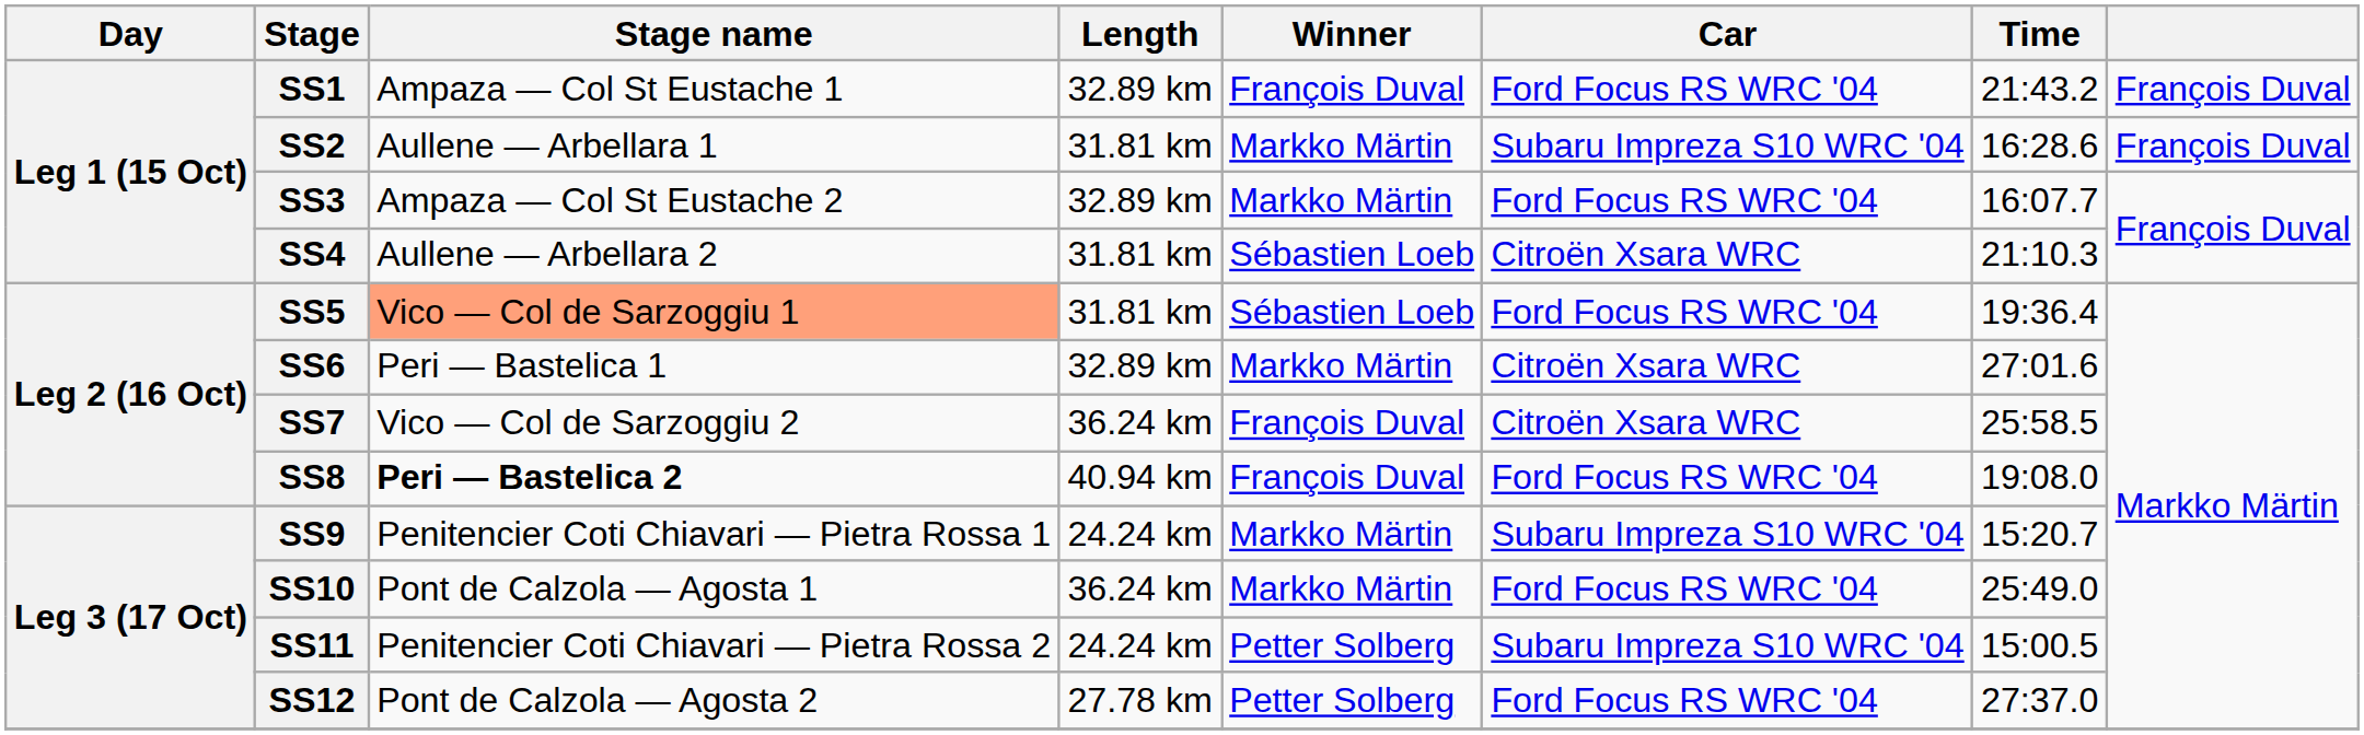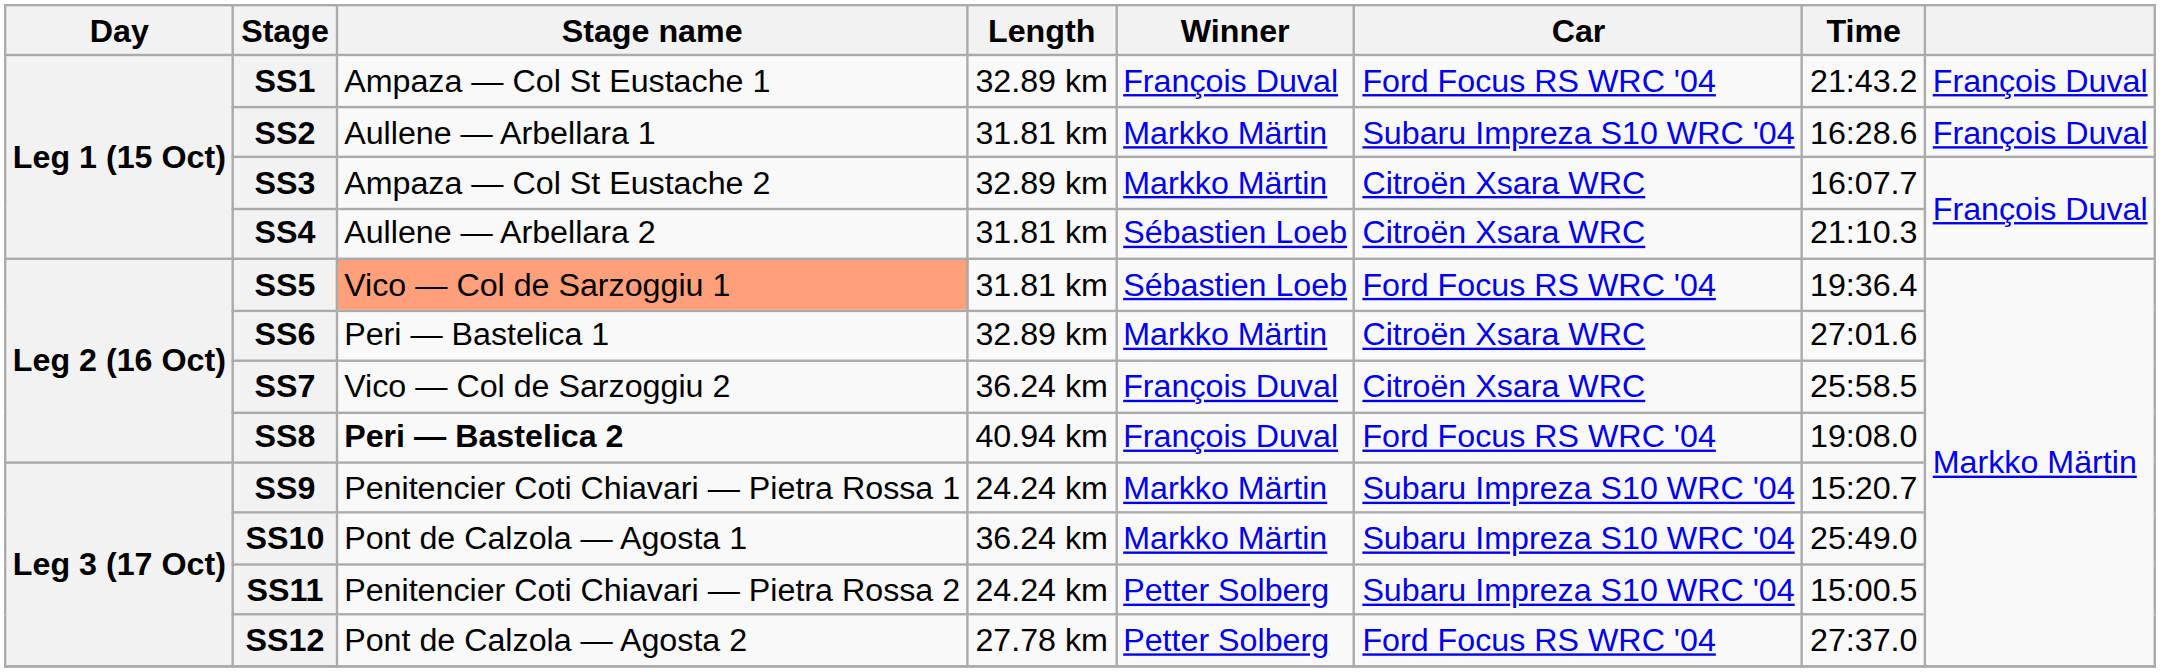SS3 | Car: Ford Focus RS WRC '04 -> Citroën Xsara WRC
SS10 | Car: Ford Focus RS WRC '04 -> Subaru Impreza S10 WRC '04
